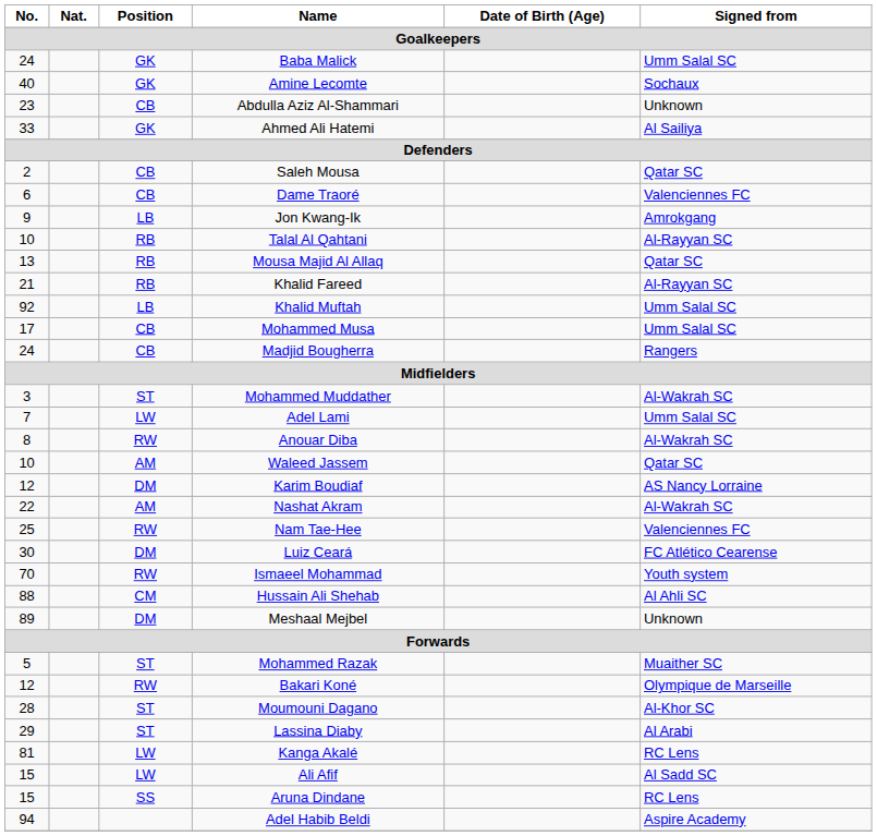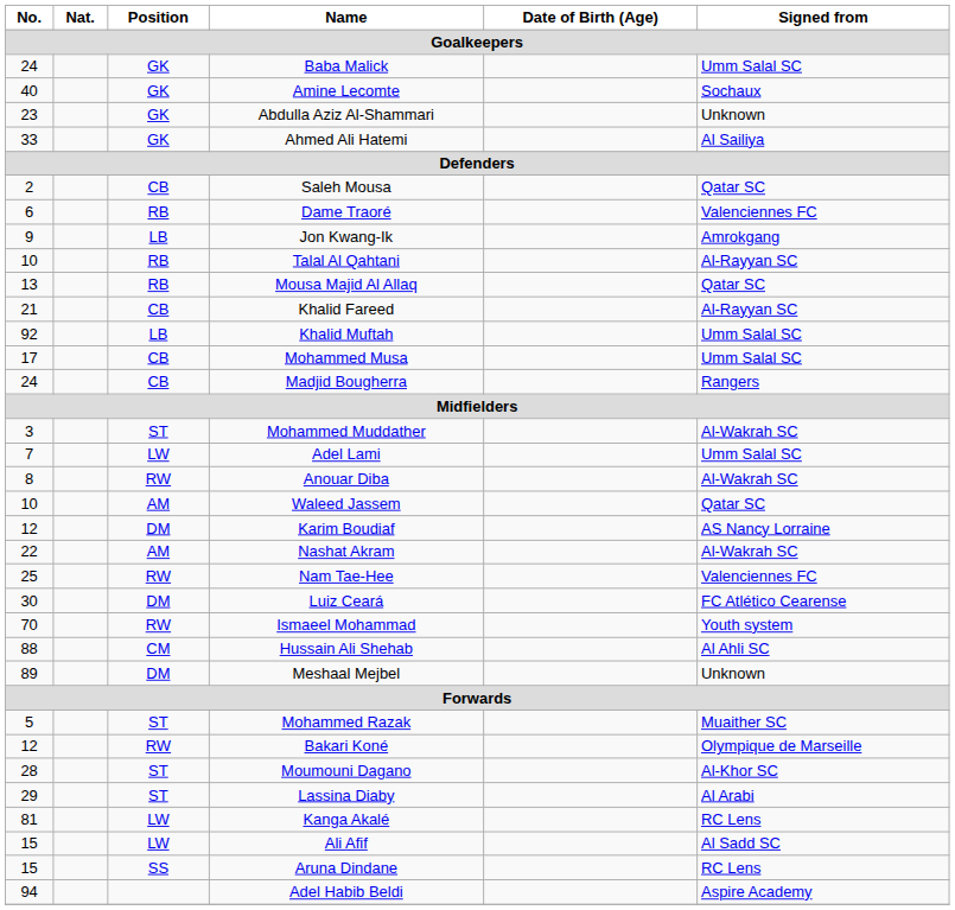Abdulla Aziz Al-Shammari | Position: CB -> GK
Dame Traoré | Position: CB -> RB
Khalid Fareed | Position: RB -> CB
